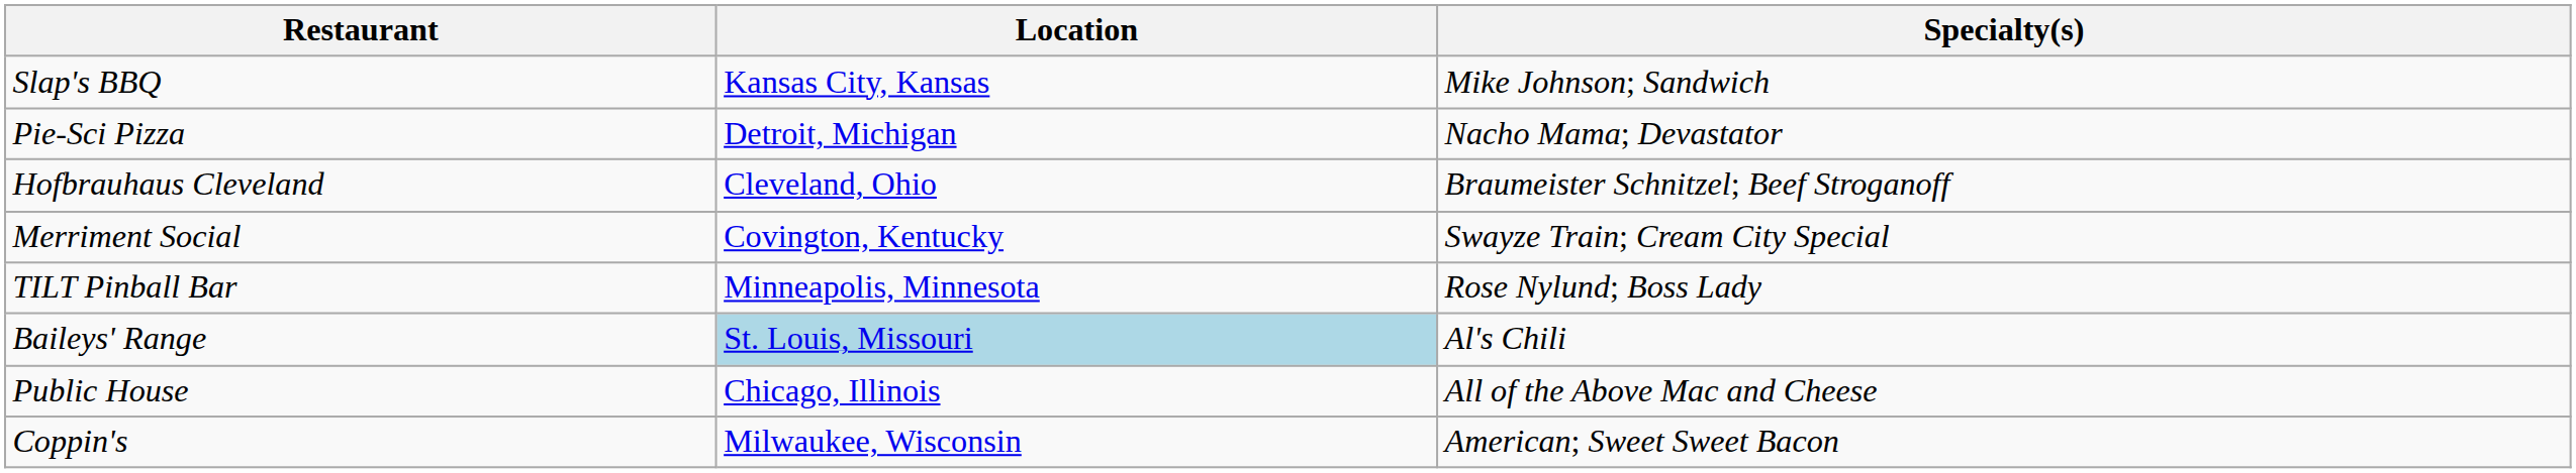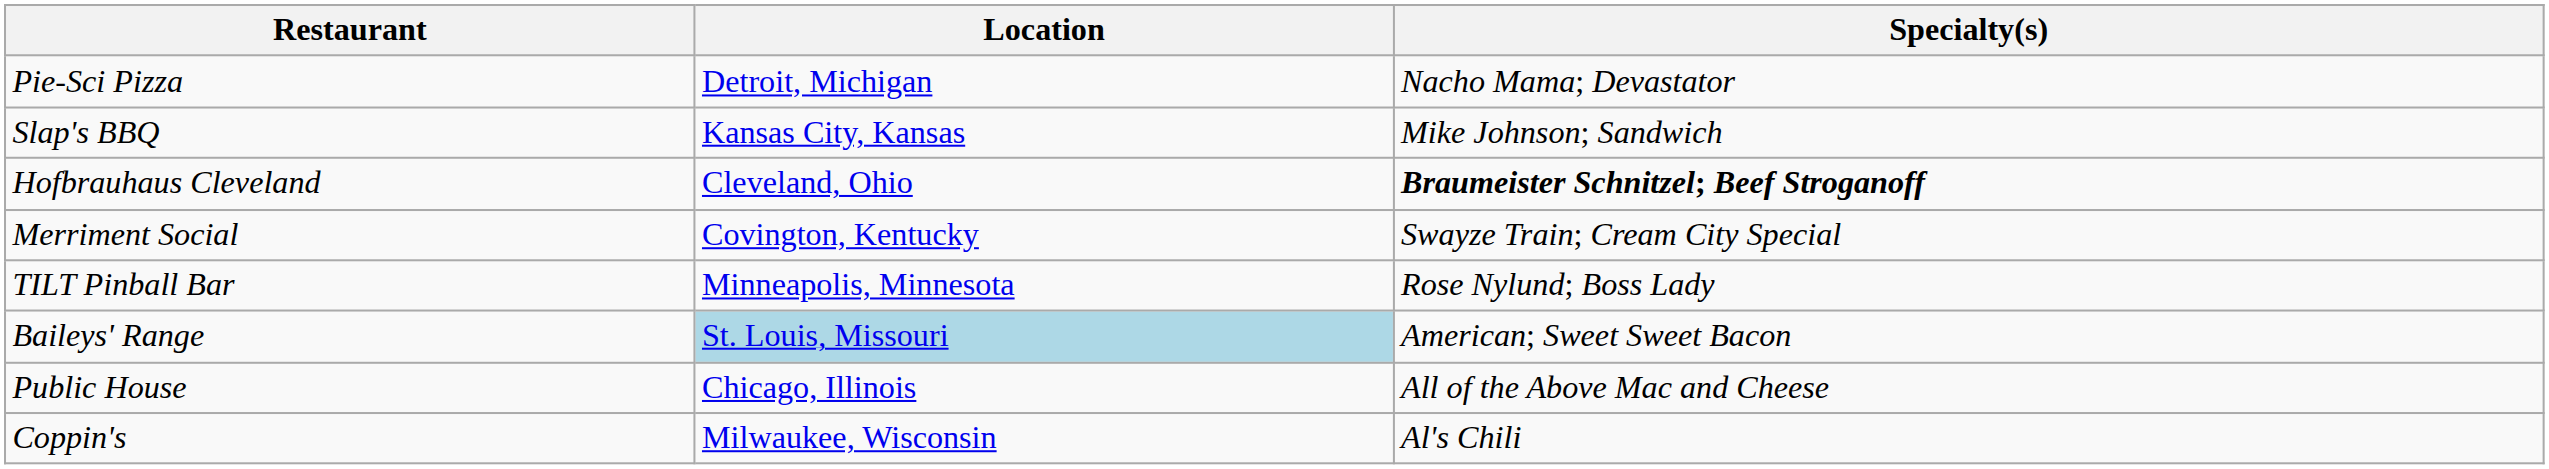rows swapped: Slap's BBQ <-> Pie-Sci Pizza
Hofbrauhaus Cleveland | Specialty(s): normal -> bold
Baileys' Range | Specialty(s): Al's Chili -> American; Sweet Sweet Bacon
Coppin's | Specialty(s): American; Sweet Sweet Bacon -> Al's Chili
